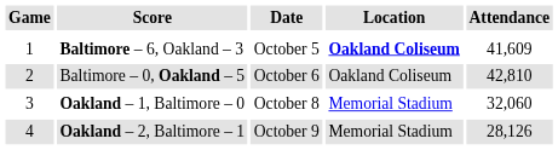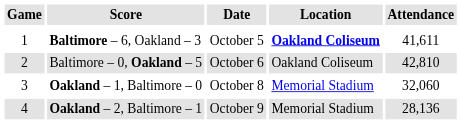Baltimore – 6, Oakland – 3 | Attendance: 41,609 -> 41,611
Oakland – 2, Baltimore – 1 | Attendance: 28,126 -> 28,136
